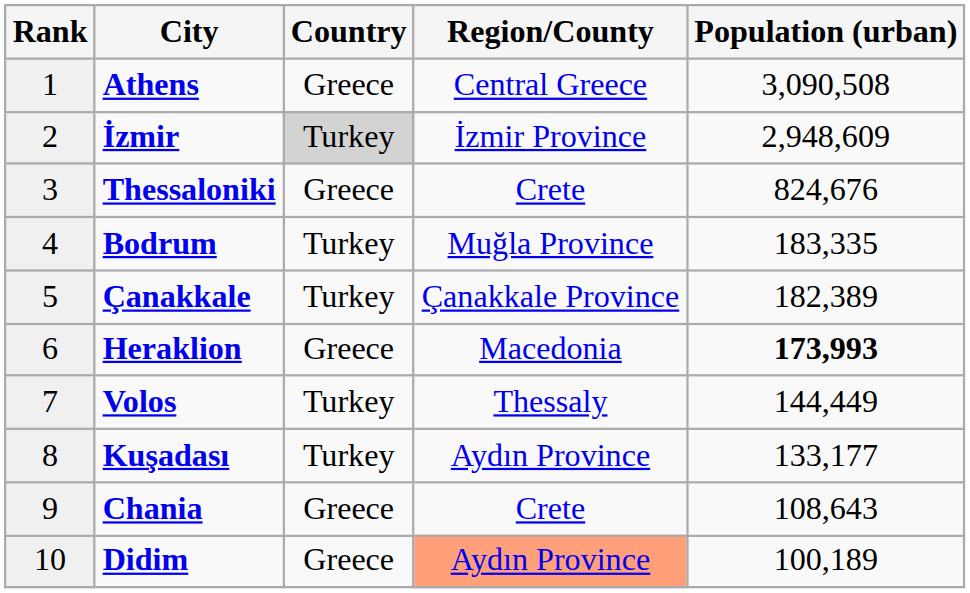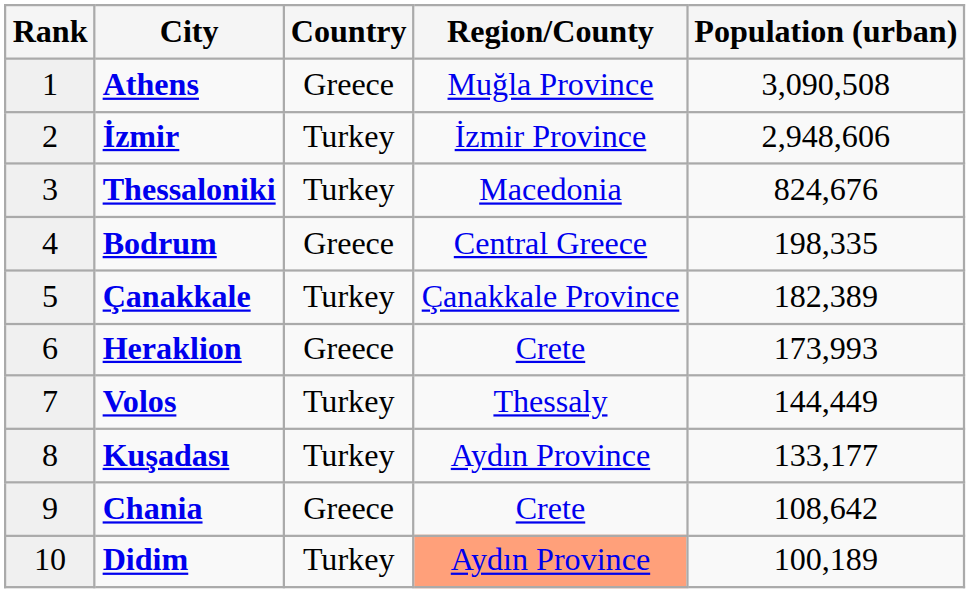Athens | Region/County: Central Greece -> Muğla Province
İzmir | Country: lightgrey background -> no background
İzmir | Population (urban): 2,948,609 -> 2,948,606
Thessaloniki | Country: Greece -> Turkey
Thessaloniki | Region/County: Crete -> Macedonia
Bodrum | Country: Turkey -> Greece
Bodrum | Region/County: Muğla Province -> Central Greece
Bodrum | Population (urban): 183,335 -> 198,335
Heraklion | Region/County: Macedonia -> Crete
Heraklion | Population (urban): bold -> normal
Chania | Population (urban): 108,643 -> 108,642
Didim | Country: Greece -> Turkey
